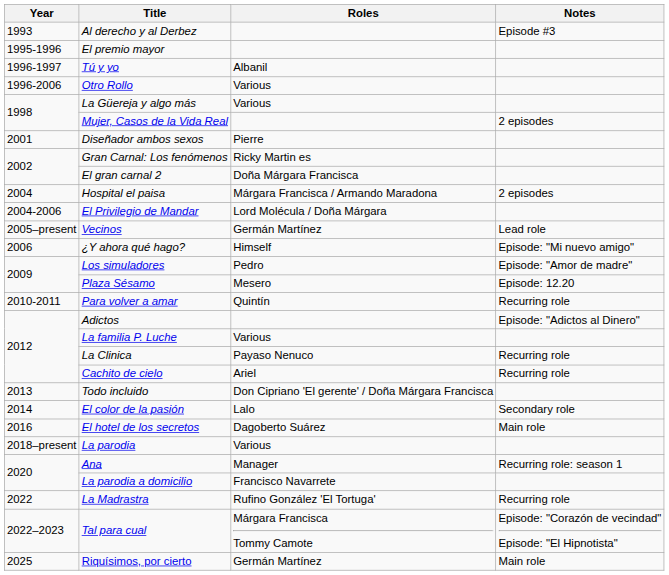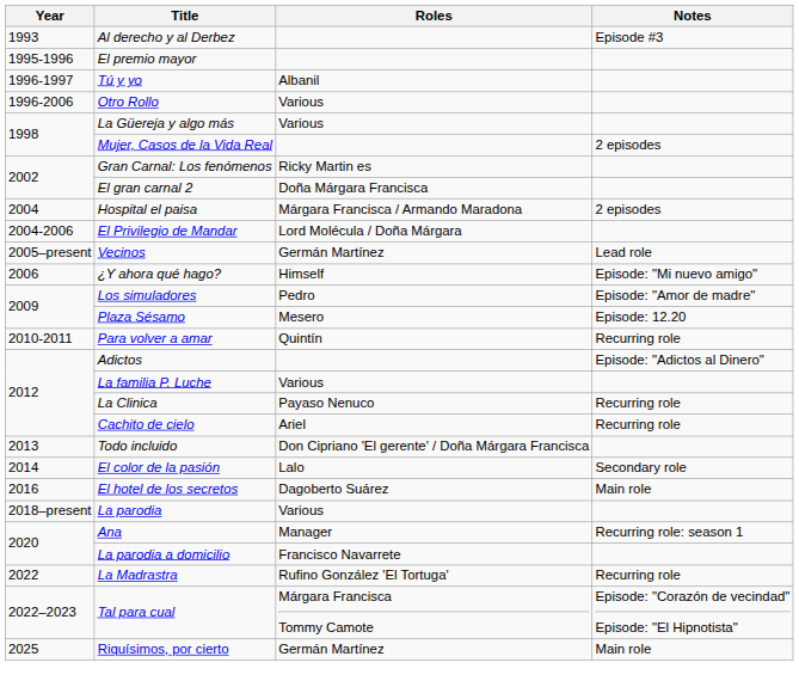- row: 2001 | Diseñador ambos sexos | Pierre
